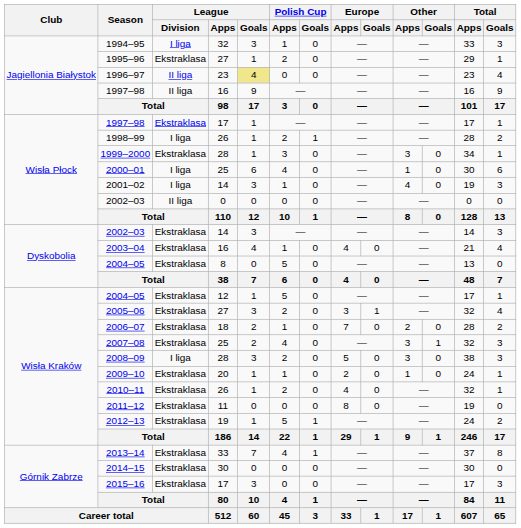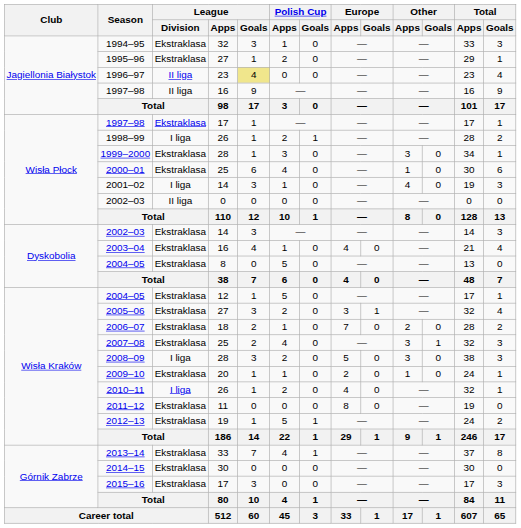1994–95 | League / Division: I liga -> Ekstraklasa
2000–01 | League / Division: I liga -> Ekstraklasa
2010–11 | League / Division: Ekstraklasa -> I liga
